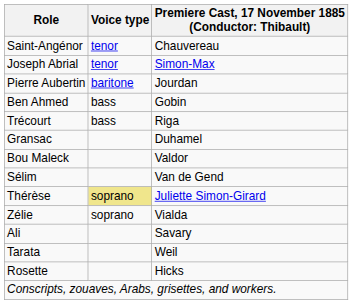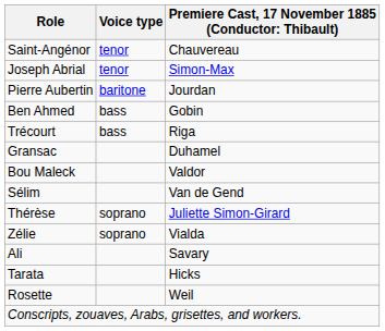Thérèse | Voice type: khaki background -> no background
Tarata | column 3: Weil -> Hicks
Rosette | column 3: Hicks -> Weil
